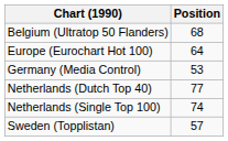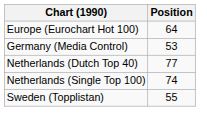- row: Belgium (Ultratop 50 Flanders) | 68
Sweden (Topplistan) | Position: 57 -> 55
